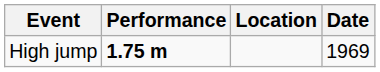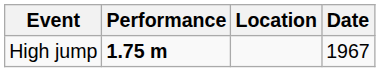High jump | Date: 1969 -> 1967
